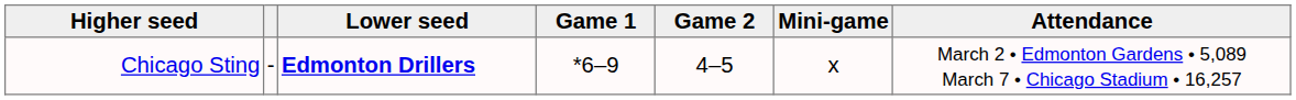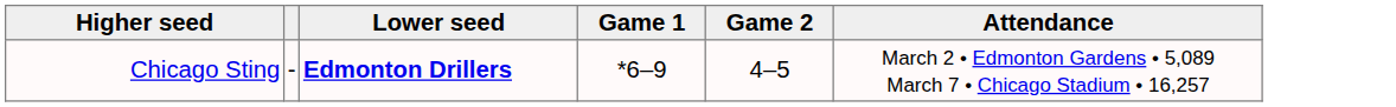- column: Mini-game | x
